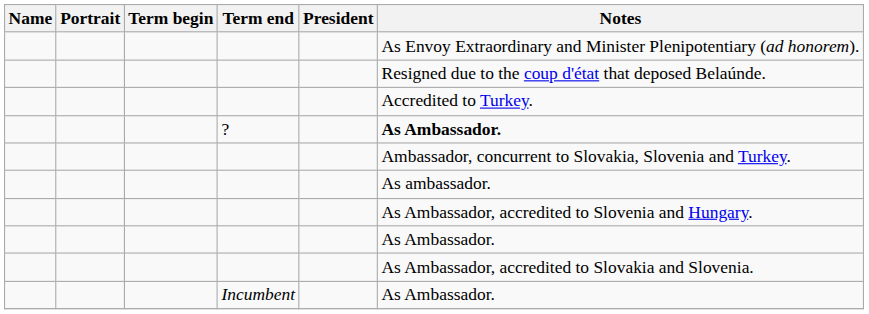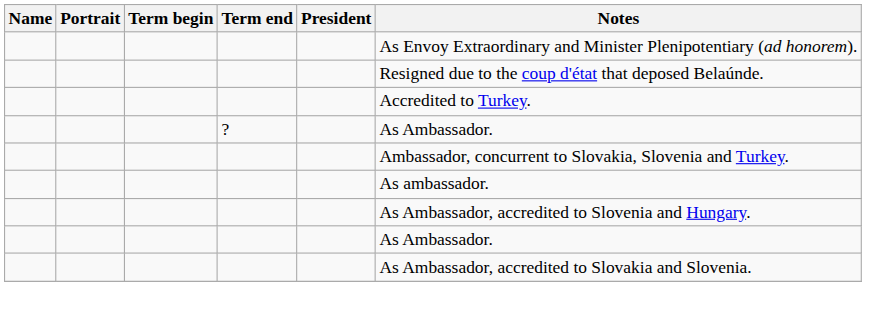? | Notes: bold -> normal
- row: Incumbent | As Ambassador.
